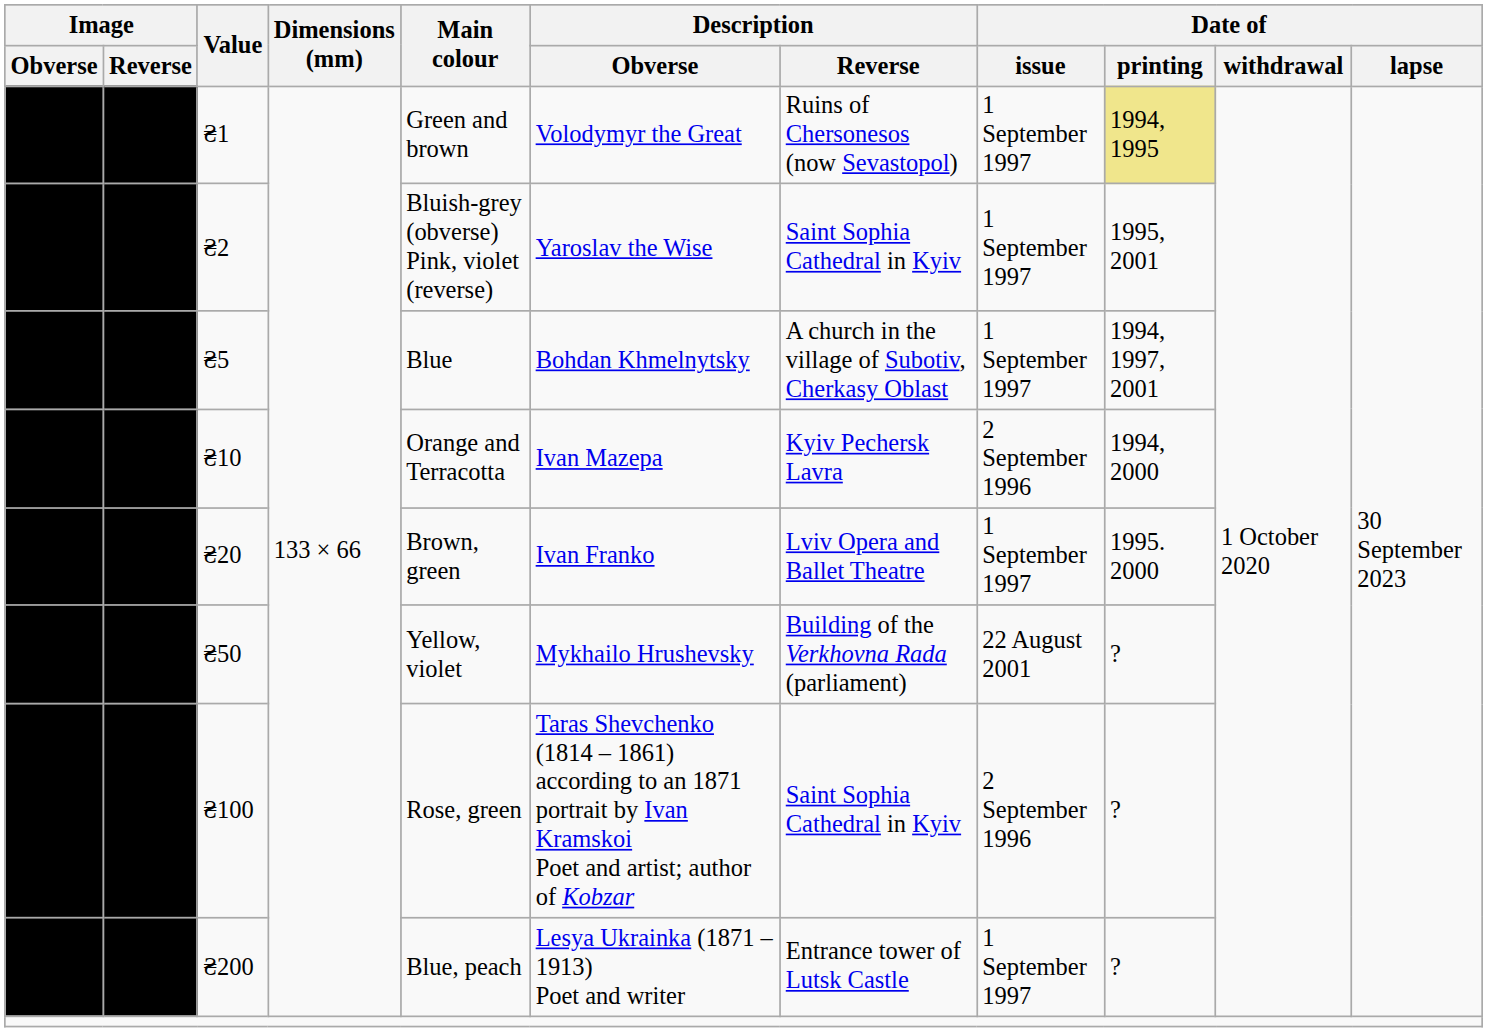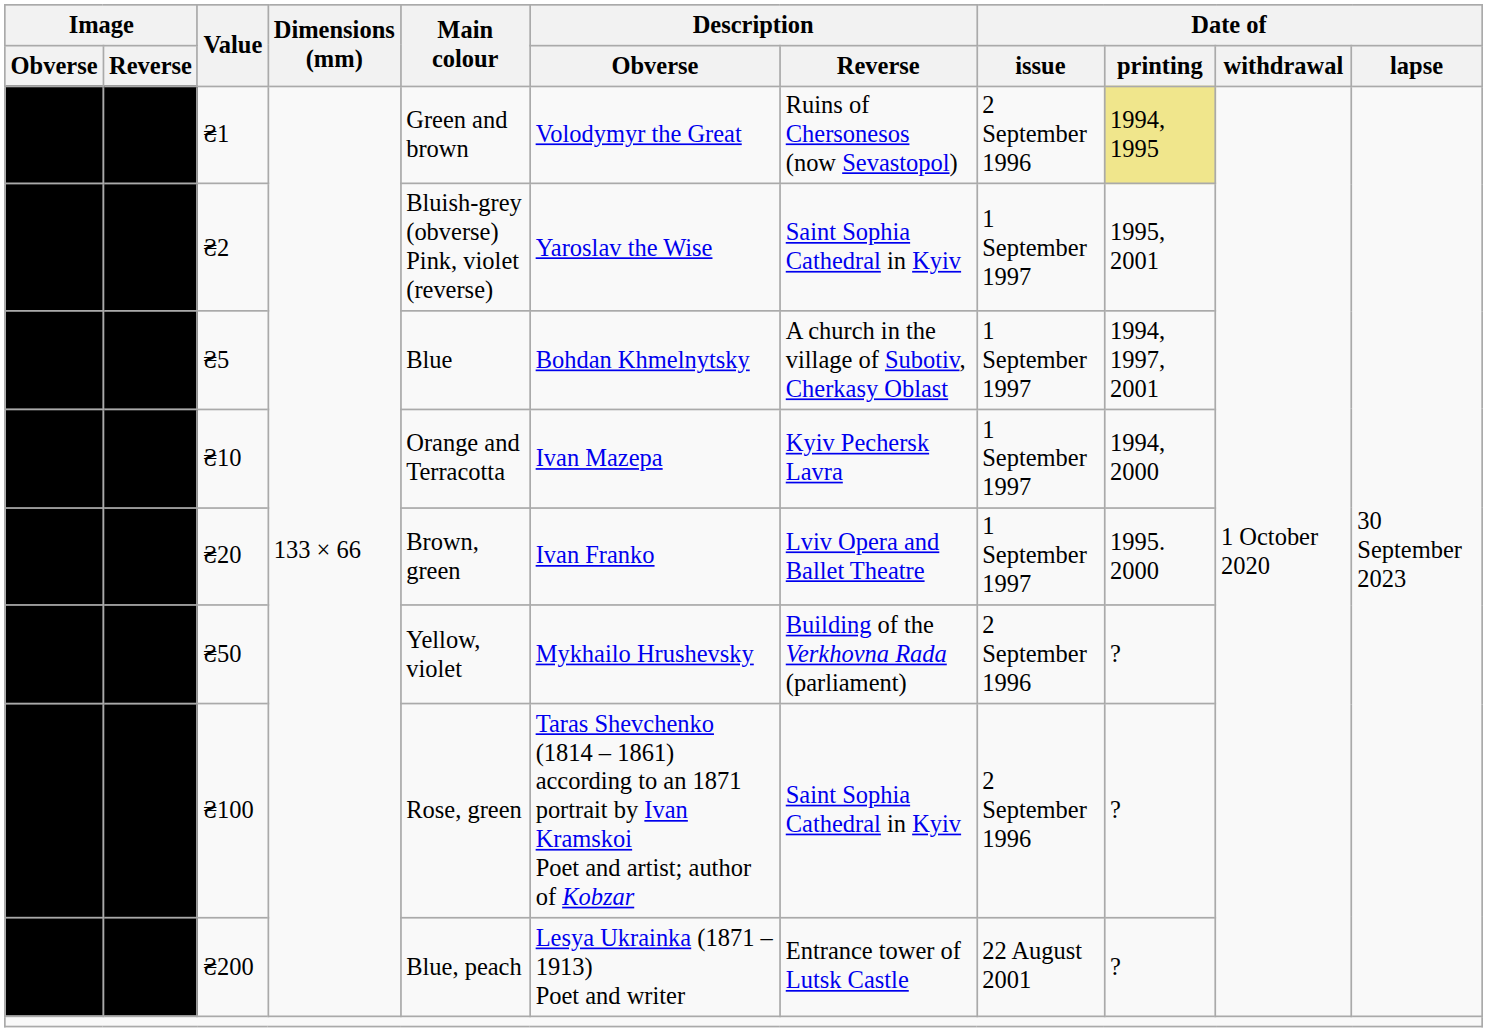₴1 | Date of / issue: 1 September 1997 -> 2 September 1996
₴10 | Date of / issue: 2 September 1996 -> 1 September 1997
₴50 | Date of / issue: 22 August 2001 -> 2 September 1996
₴200 | Date of / issue: 1 September 1997 -> 22 August 2001
